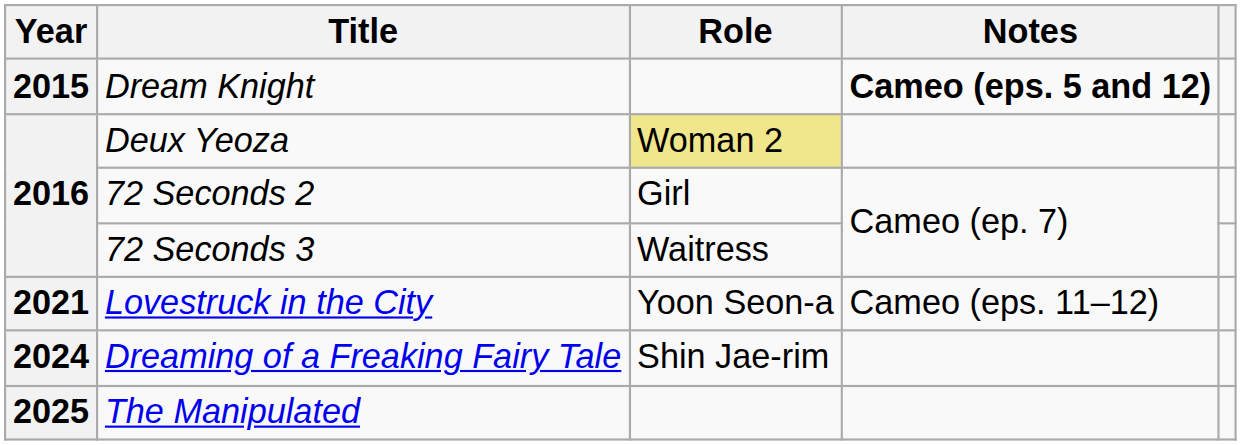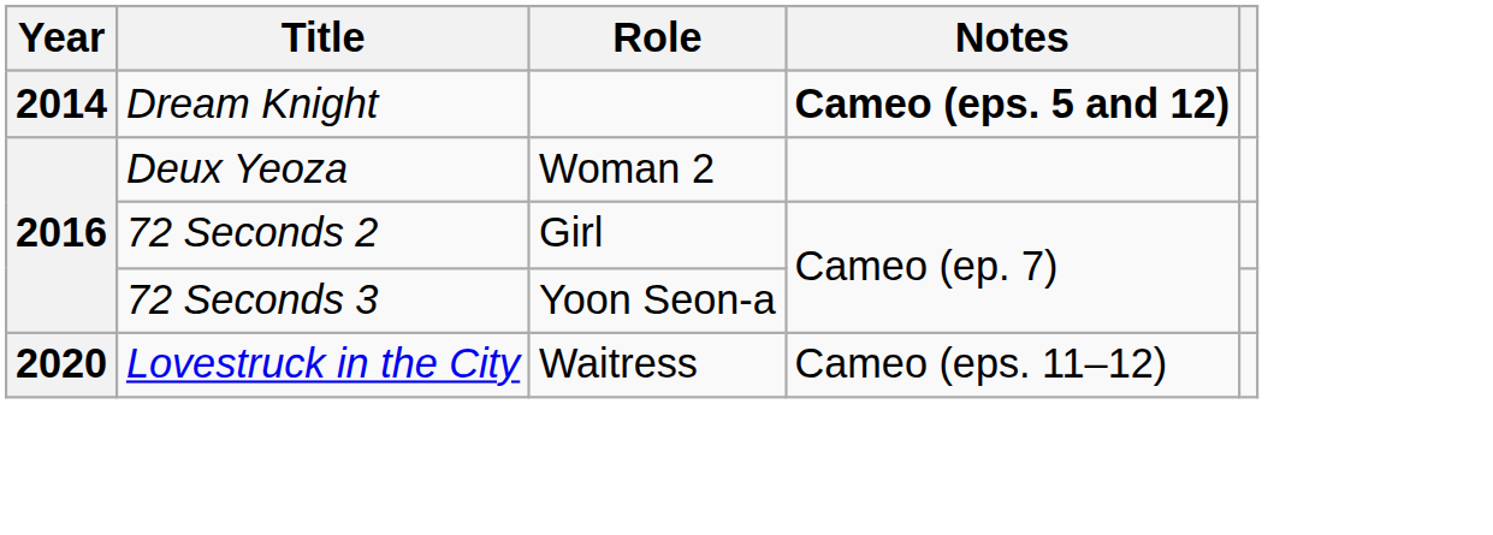Dream Knight | Year: 2015 -> 2014
Deux Yeoza | Role: khaki background -> no background
72 Seconds 3 | Role: Waitress -> Yoon Seon-a
Lovestruck in the City | Year: 2021 -> 2020
Lovestruck in the City | Role: Yoon Seon-a -> Waitress
- row: 2024 | Dreaming of a Freaking Fairy Tale | Shin Jae-rim
- row: 2025 | The Manipulated
